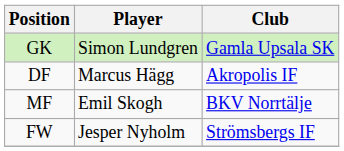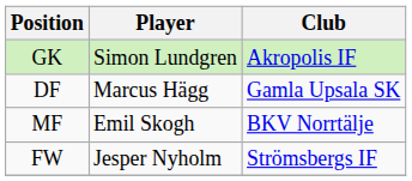GK | Club: Gamla Upsala SK -> Akropolis IF
DF | Club: Akropolis IF -> Gamla Upsala SK
